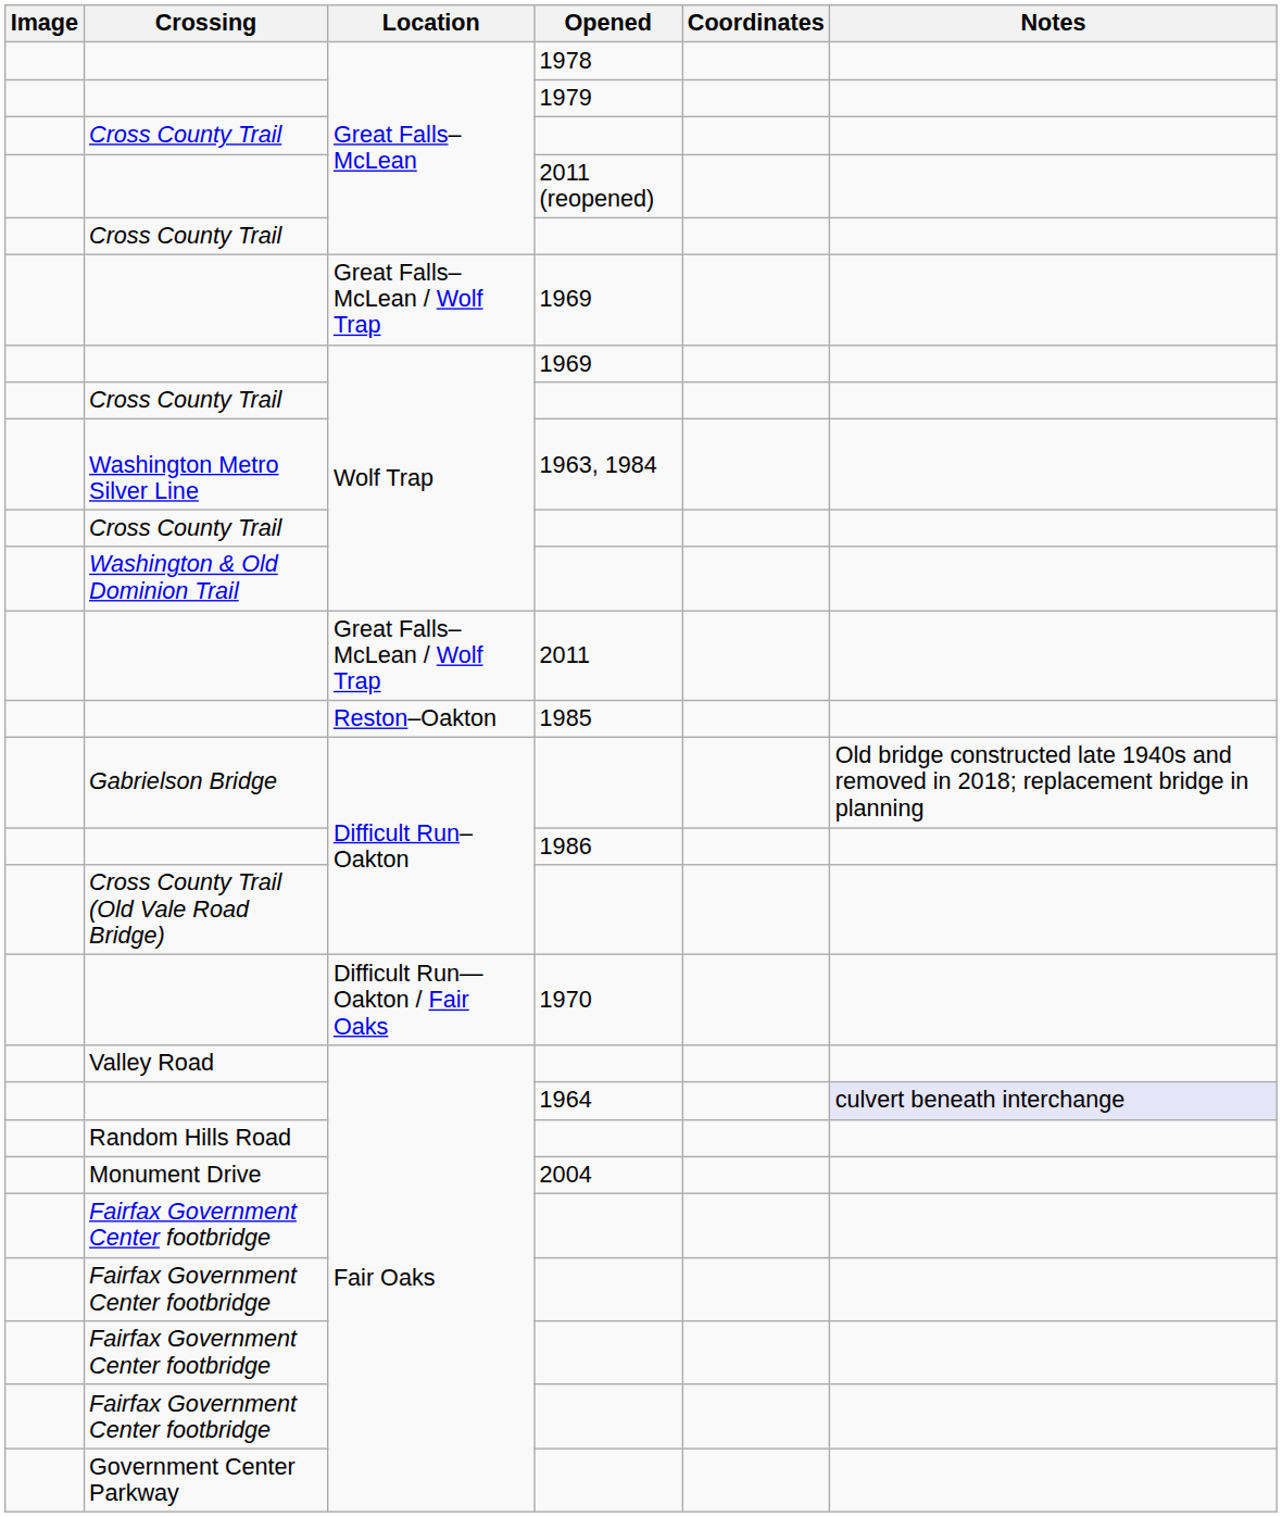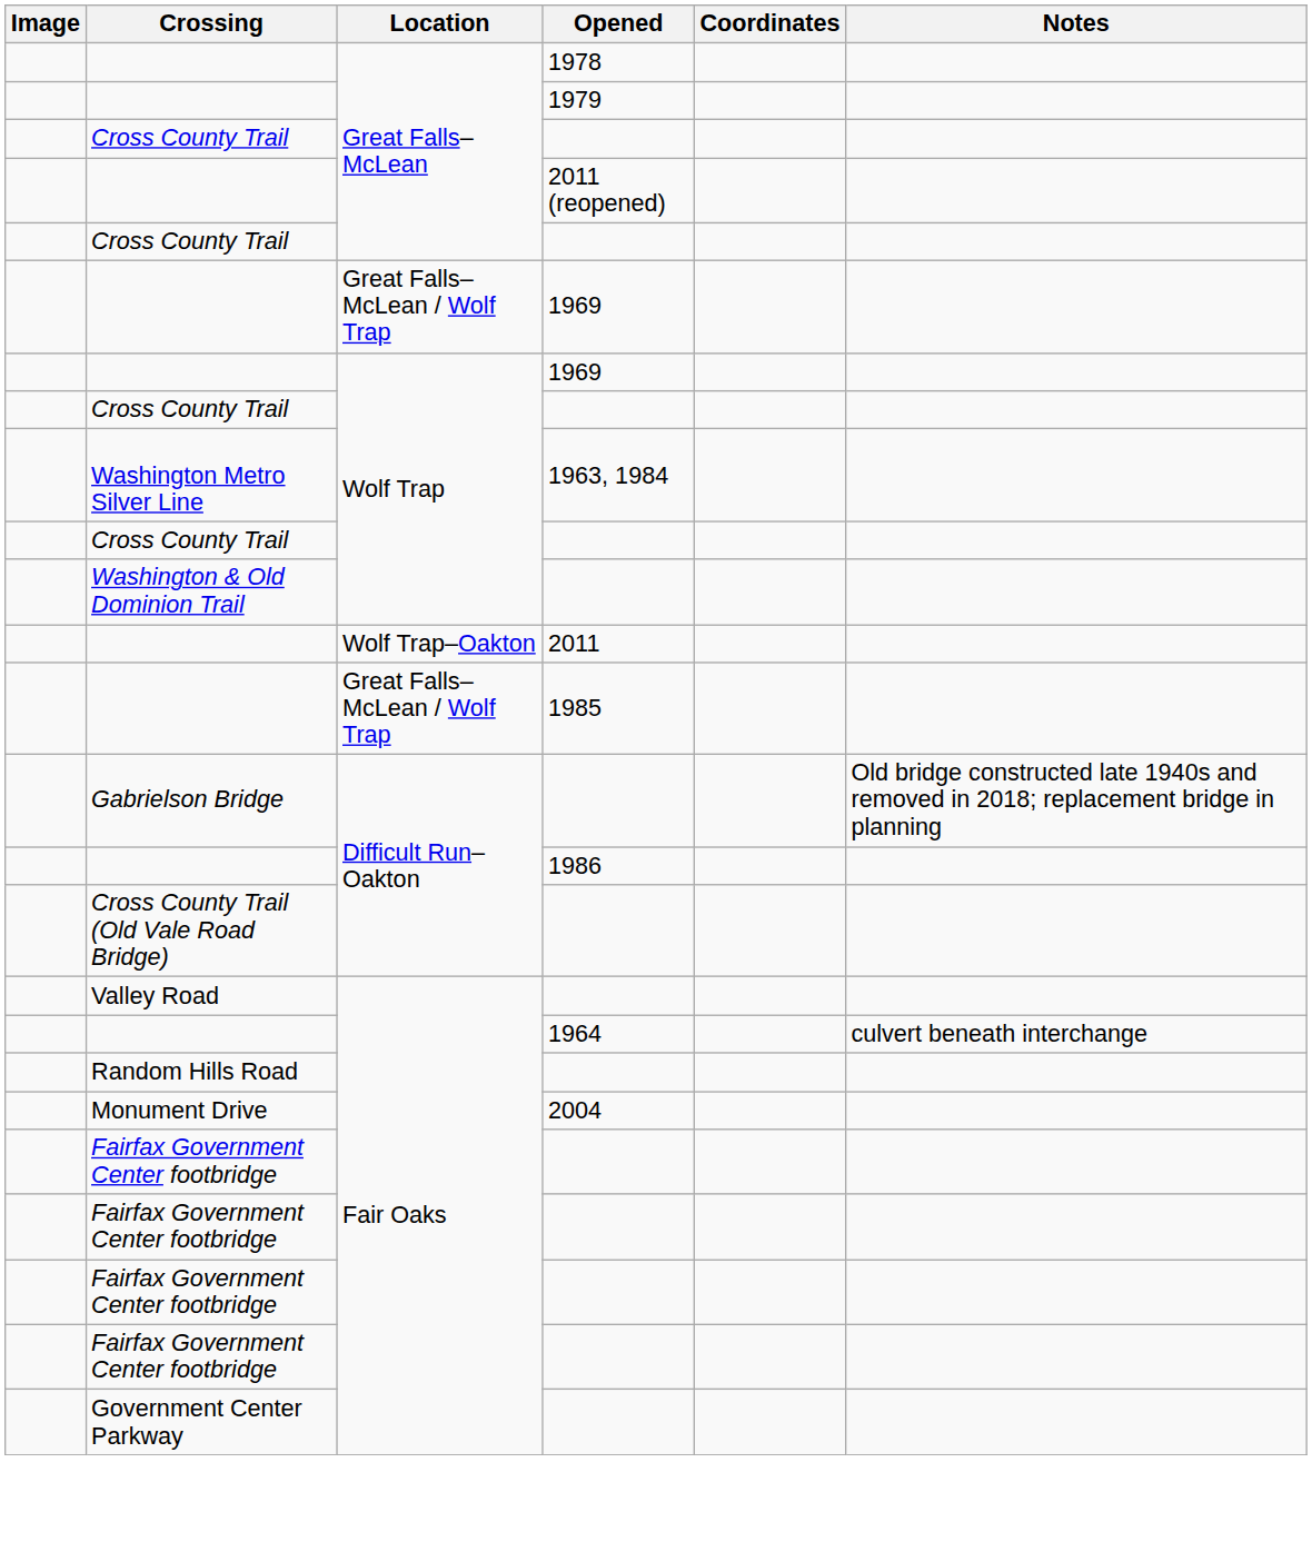2011 | Location: Great Falls–McLean / Wolf Trap -> Wolf Trap–Oakton
1985 | Location: Reston–Oakton -> Great Falls–McLean / Wolf Trap
- row: Difficult Run—Oakton / Fair Oaks | 1970
1964 | Notes: lavender background -> no background
